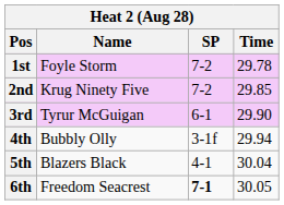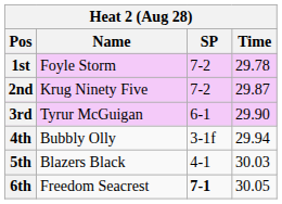2nd | Time: 29.85 -> 29.87
5th | Time: 30.04 -> 30.03
